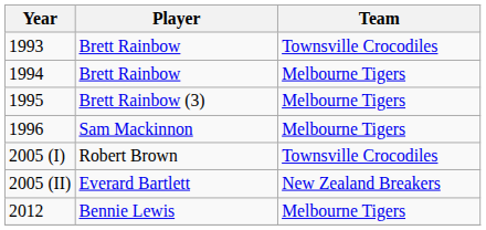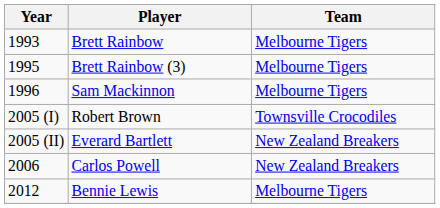1993 | Team: Townsville Crocodiles -> Melbourne Tigers
- row: 1994 | Brett Rainbow | Melbourne Tigers
+ row: 2006 | Carlos Powell | New Zealand Breakers
